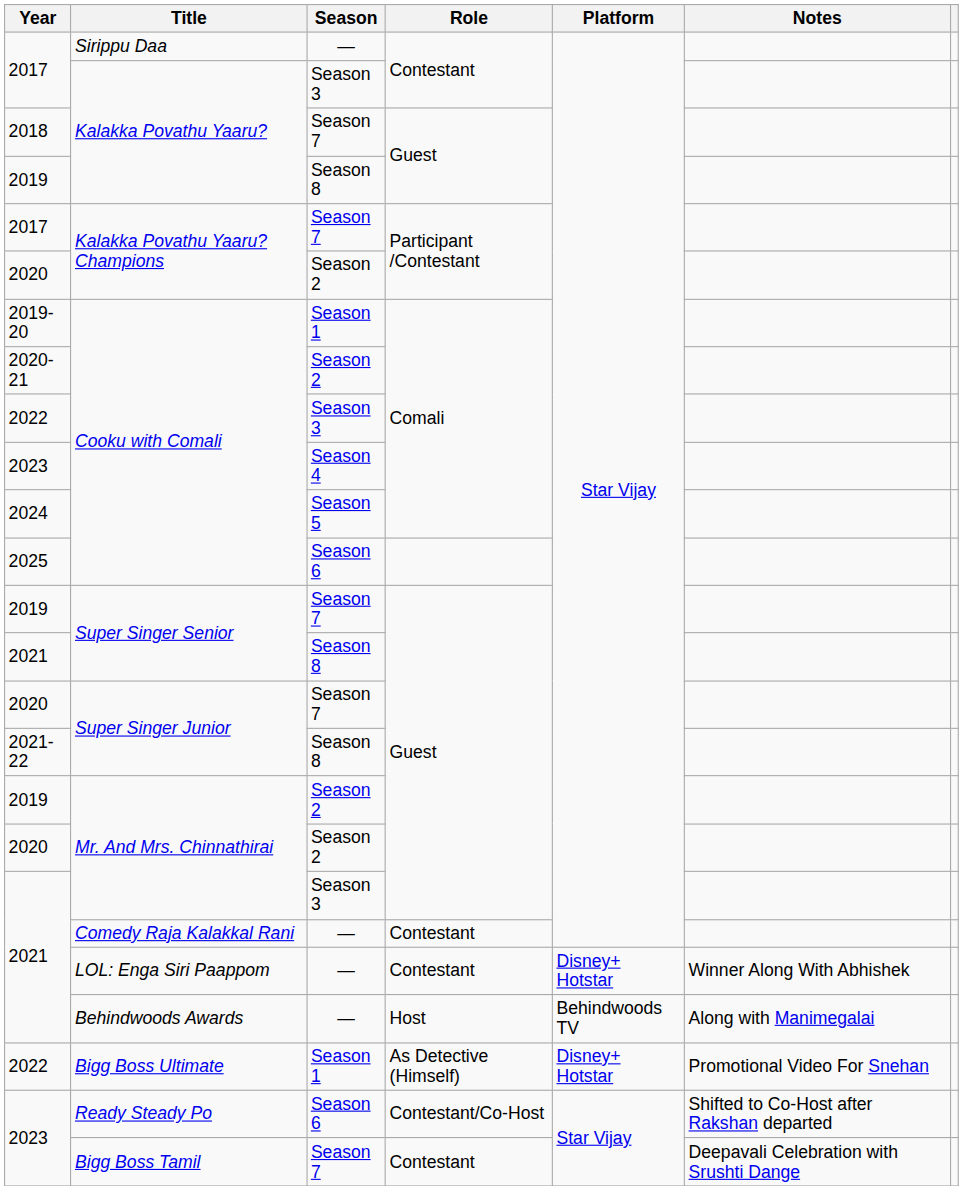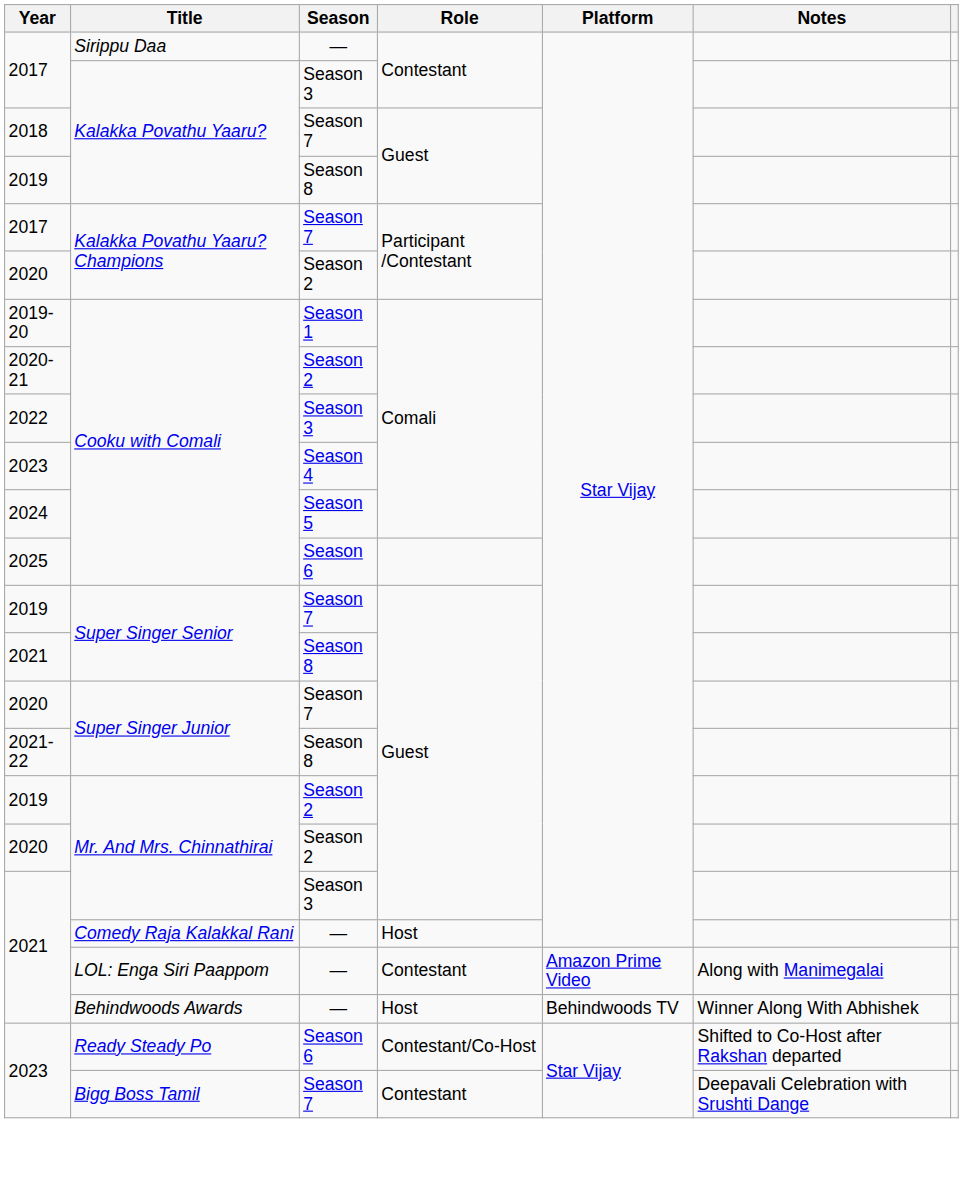Comedy Raja Kalakkal Rani | Role: Contestant -> Host
LOL: Enga Siri Paappom | Platform: Disney+ Hotstar -> Amazon Prime Video
LOL: Enga Siri Paappom | Notes: Winner Along With Abhishek -> Along with Manimegalai
Behindwoods Awards | Notes: Along with Manimegalai -> Winner Along With Abhishek
- row: 2022 | Bigg Boss Ultimate | Season 1 | As Detective (Himself) | Disney+ Hotstar | Promotional Video For Snehan
